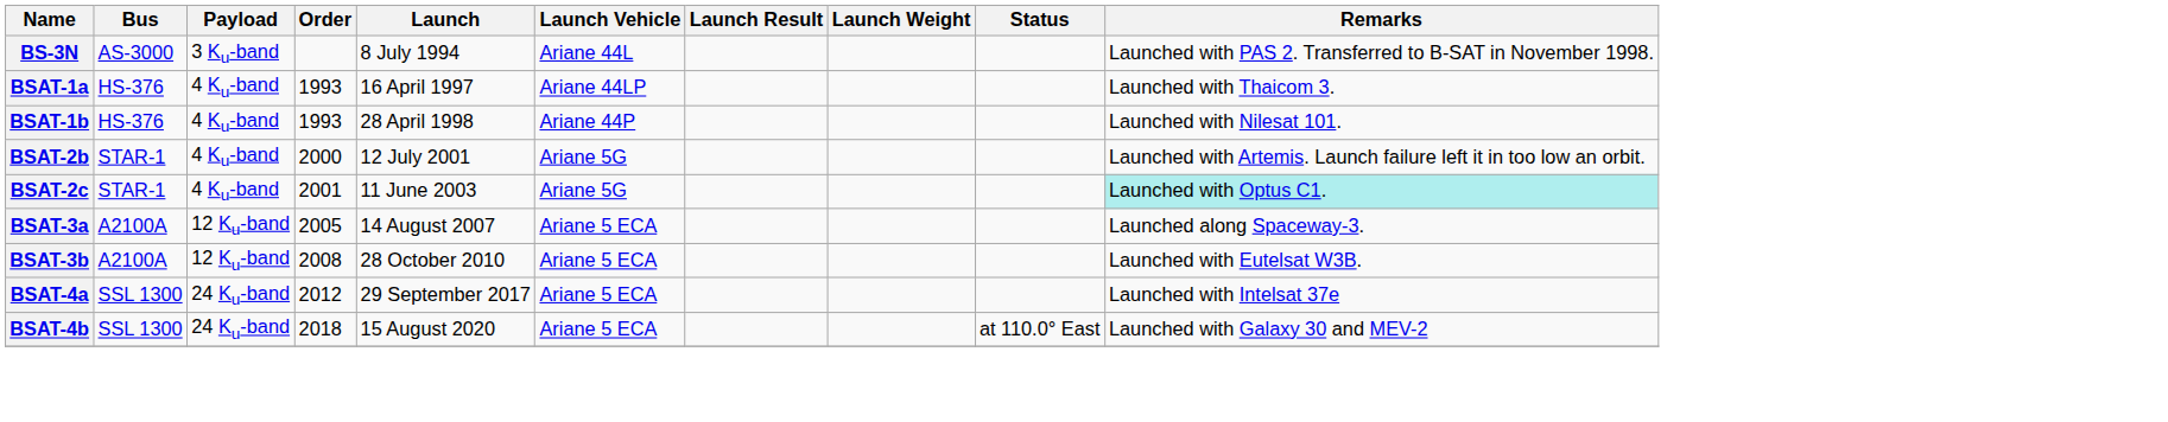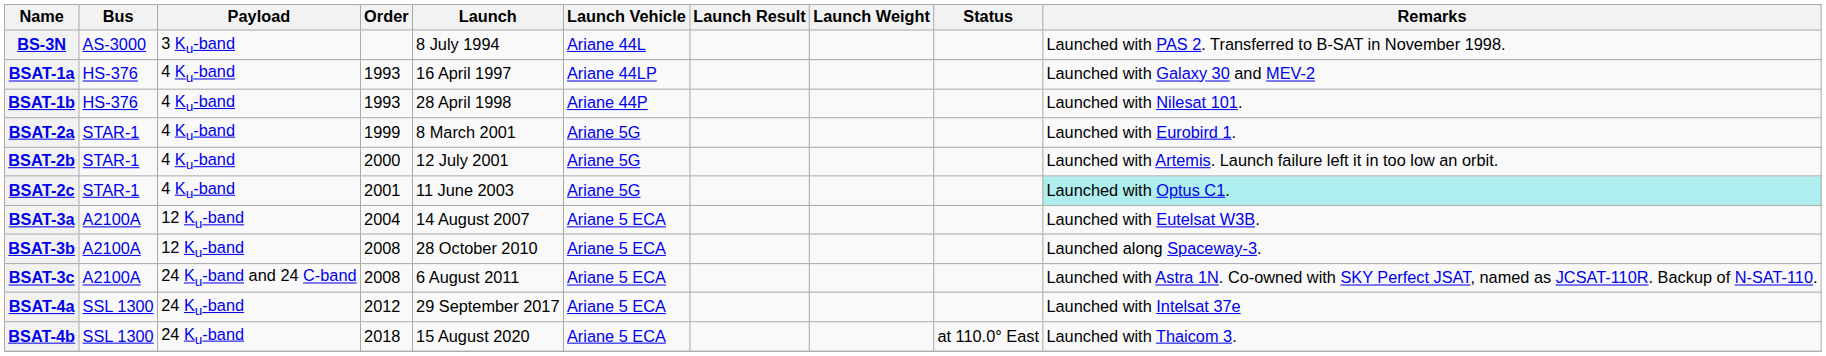BSAT-1a | Remarks: Launched with Thaicom 3. -> Launched with Galaxy 30 and MEV-2
+ row: BSAT-2a | STAR-1 | 4 Ku-band | 1999 | 8 March 2001 | Ariane 5G | Launched with Eurobird 1.
BSAT-3a | Order: 2005 -> 2004
BSAT-3a | Remarks: Launched along Spaceway-3. -> Launched with Eutelsat W3B.
BSAT-3b | Remarks: Launched with Eutelsat W3B. -> Launched along Spaceway-3.
+ row: BSAT-3c | A2100A | 24 Ku-band and 24 C-band | 2008 | 6 August 2011 | Ariane 5 ECA | Launched with Astra 1N. Co-owned with SKY Perfect JSAT, named as JCSAT-110R. Backup of N-SAT-110.
BSAT-4b | Remarks: Launched with Galaxy 30 and MEV-2 -> Launched with Thaicom 3.
